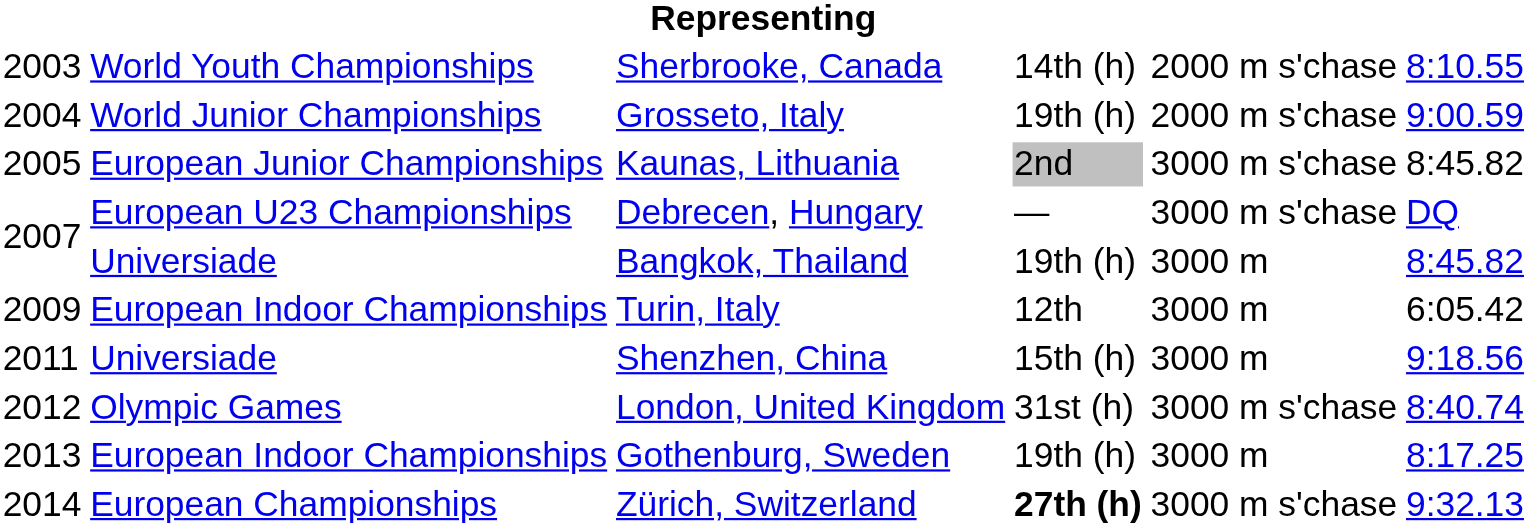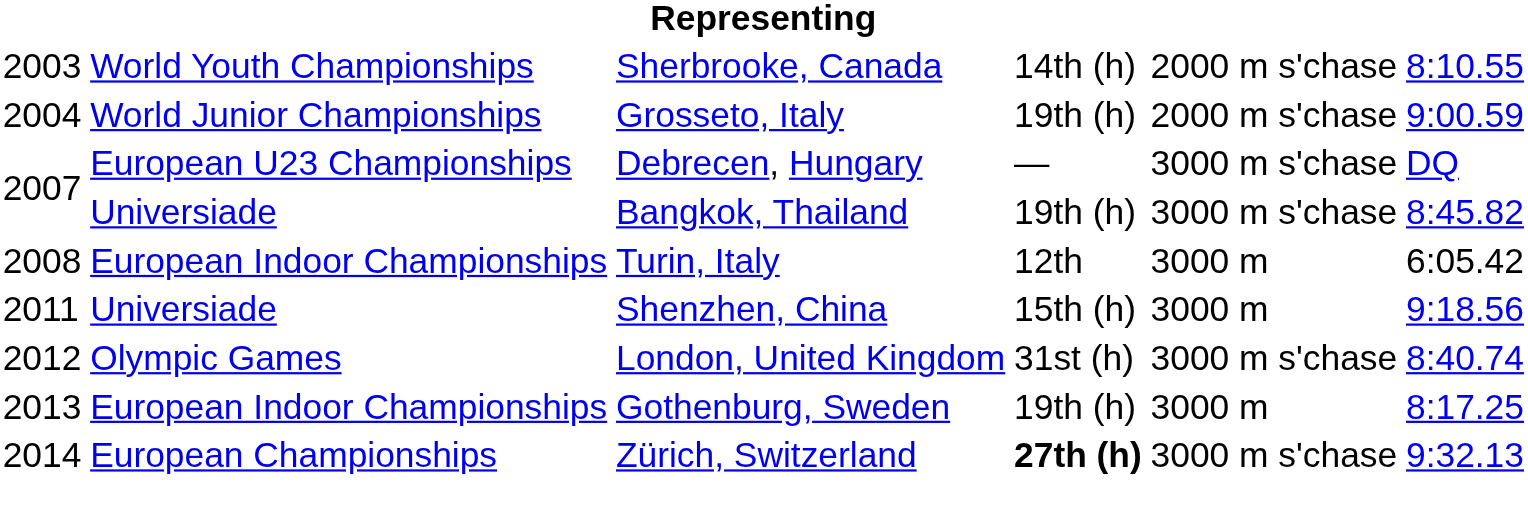- row: 2005 | European Junior Championships | Kaunas, Lithuania | 2nd | 3000 m s'chase | 8:45.82
Bangkok, Thailand | column 5: 3000 m -> 3000 m s'chase
Turin, Italy | column 1: 2009 -> 2008
